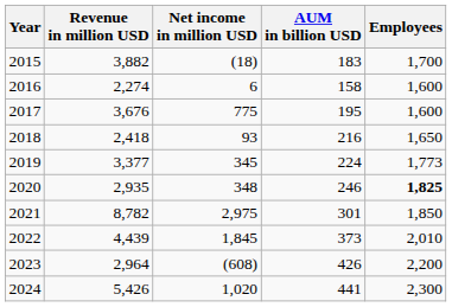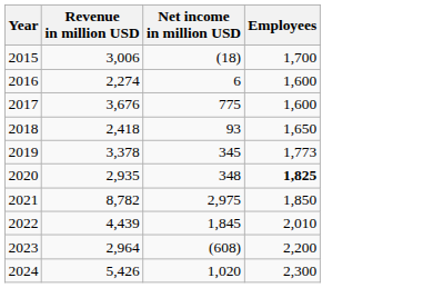- column: AUM in billion USD | 183 | 158 | 195 | 216 | 224 | 246 | 301 | 373 | 426 | 441
2015 | Revenue in million USD: 3,882 -> 3,006
2019 | Revenue in million USD: 3,377 -> 3,378
